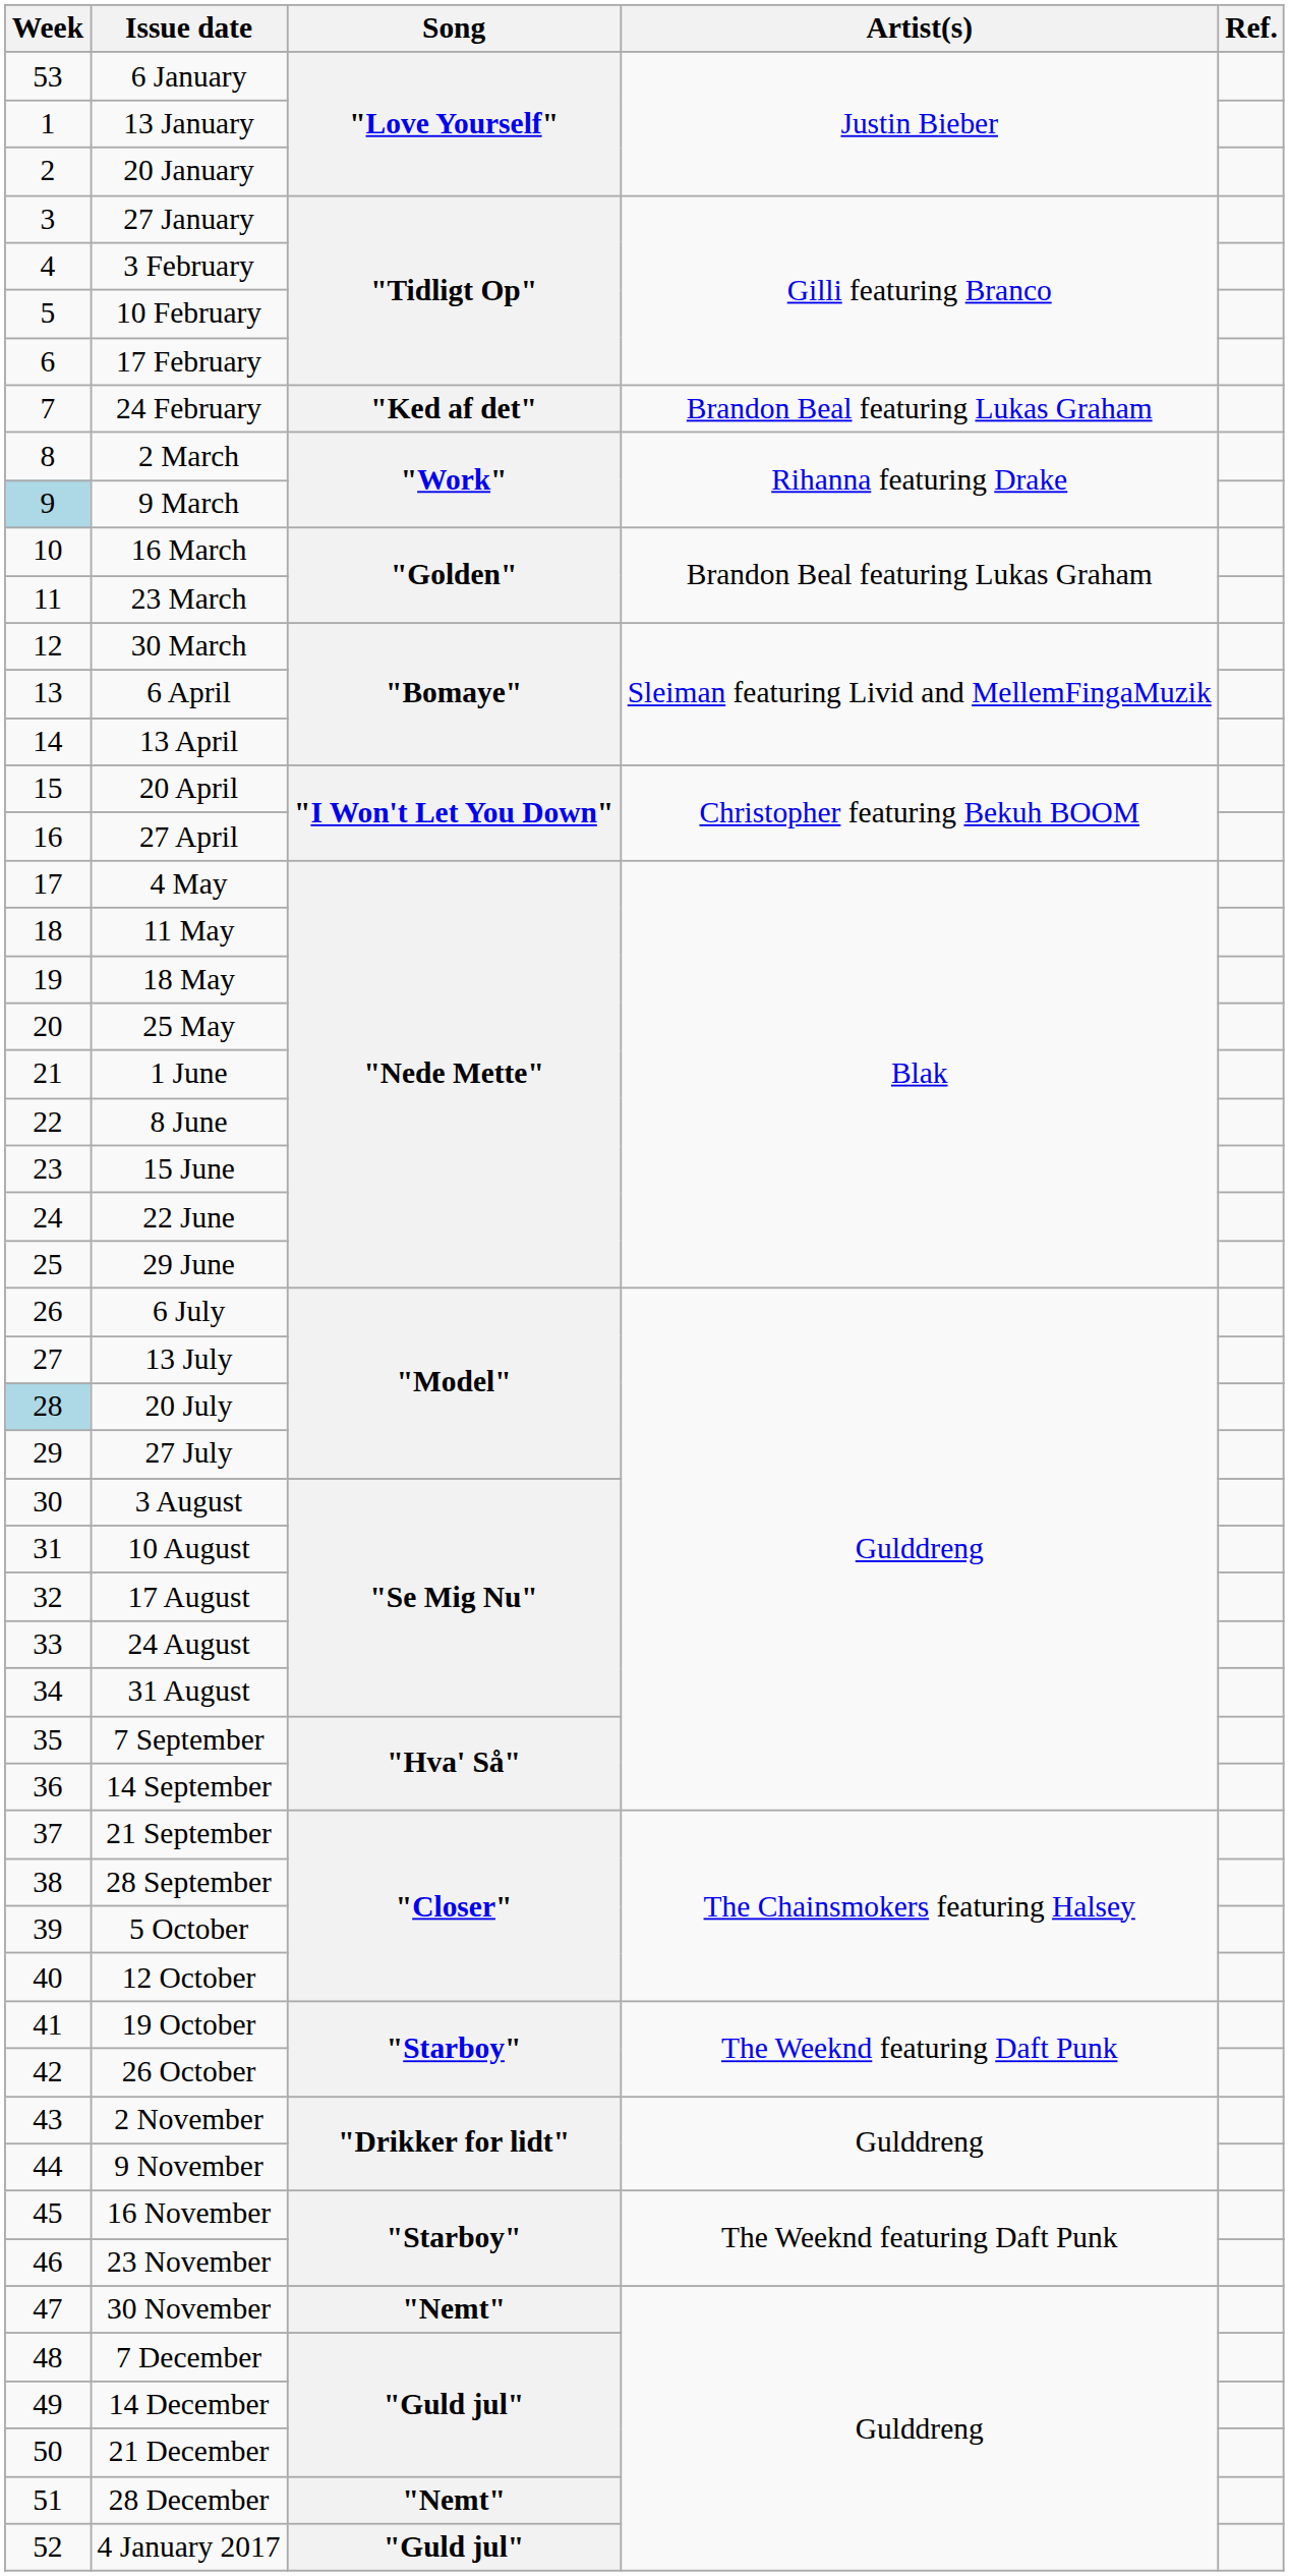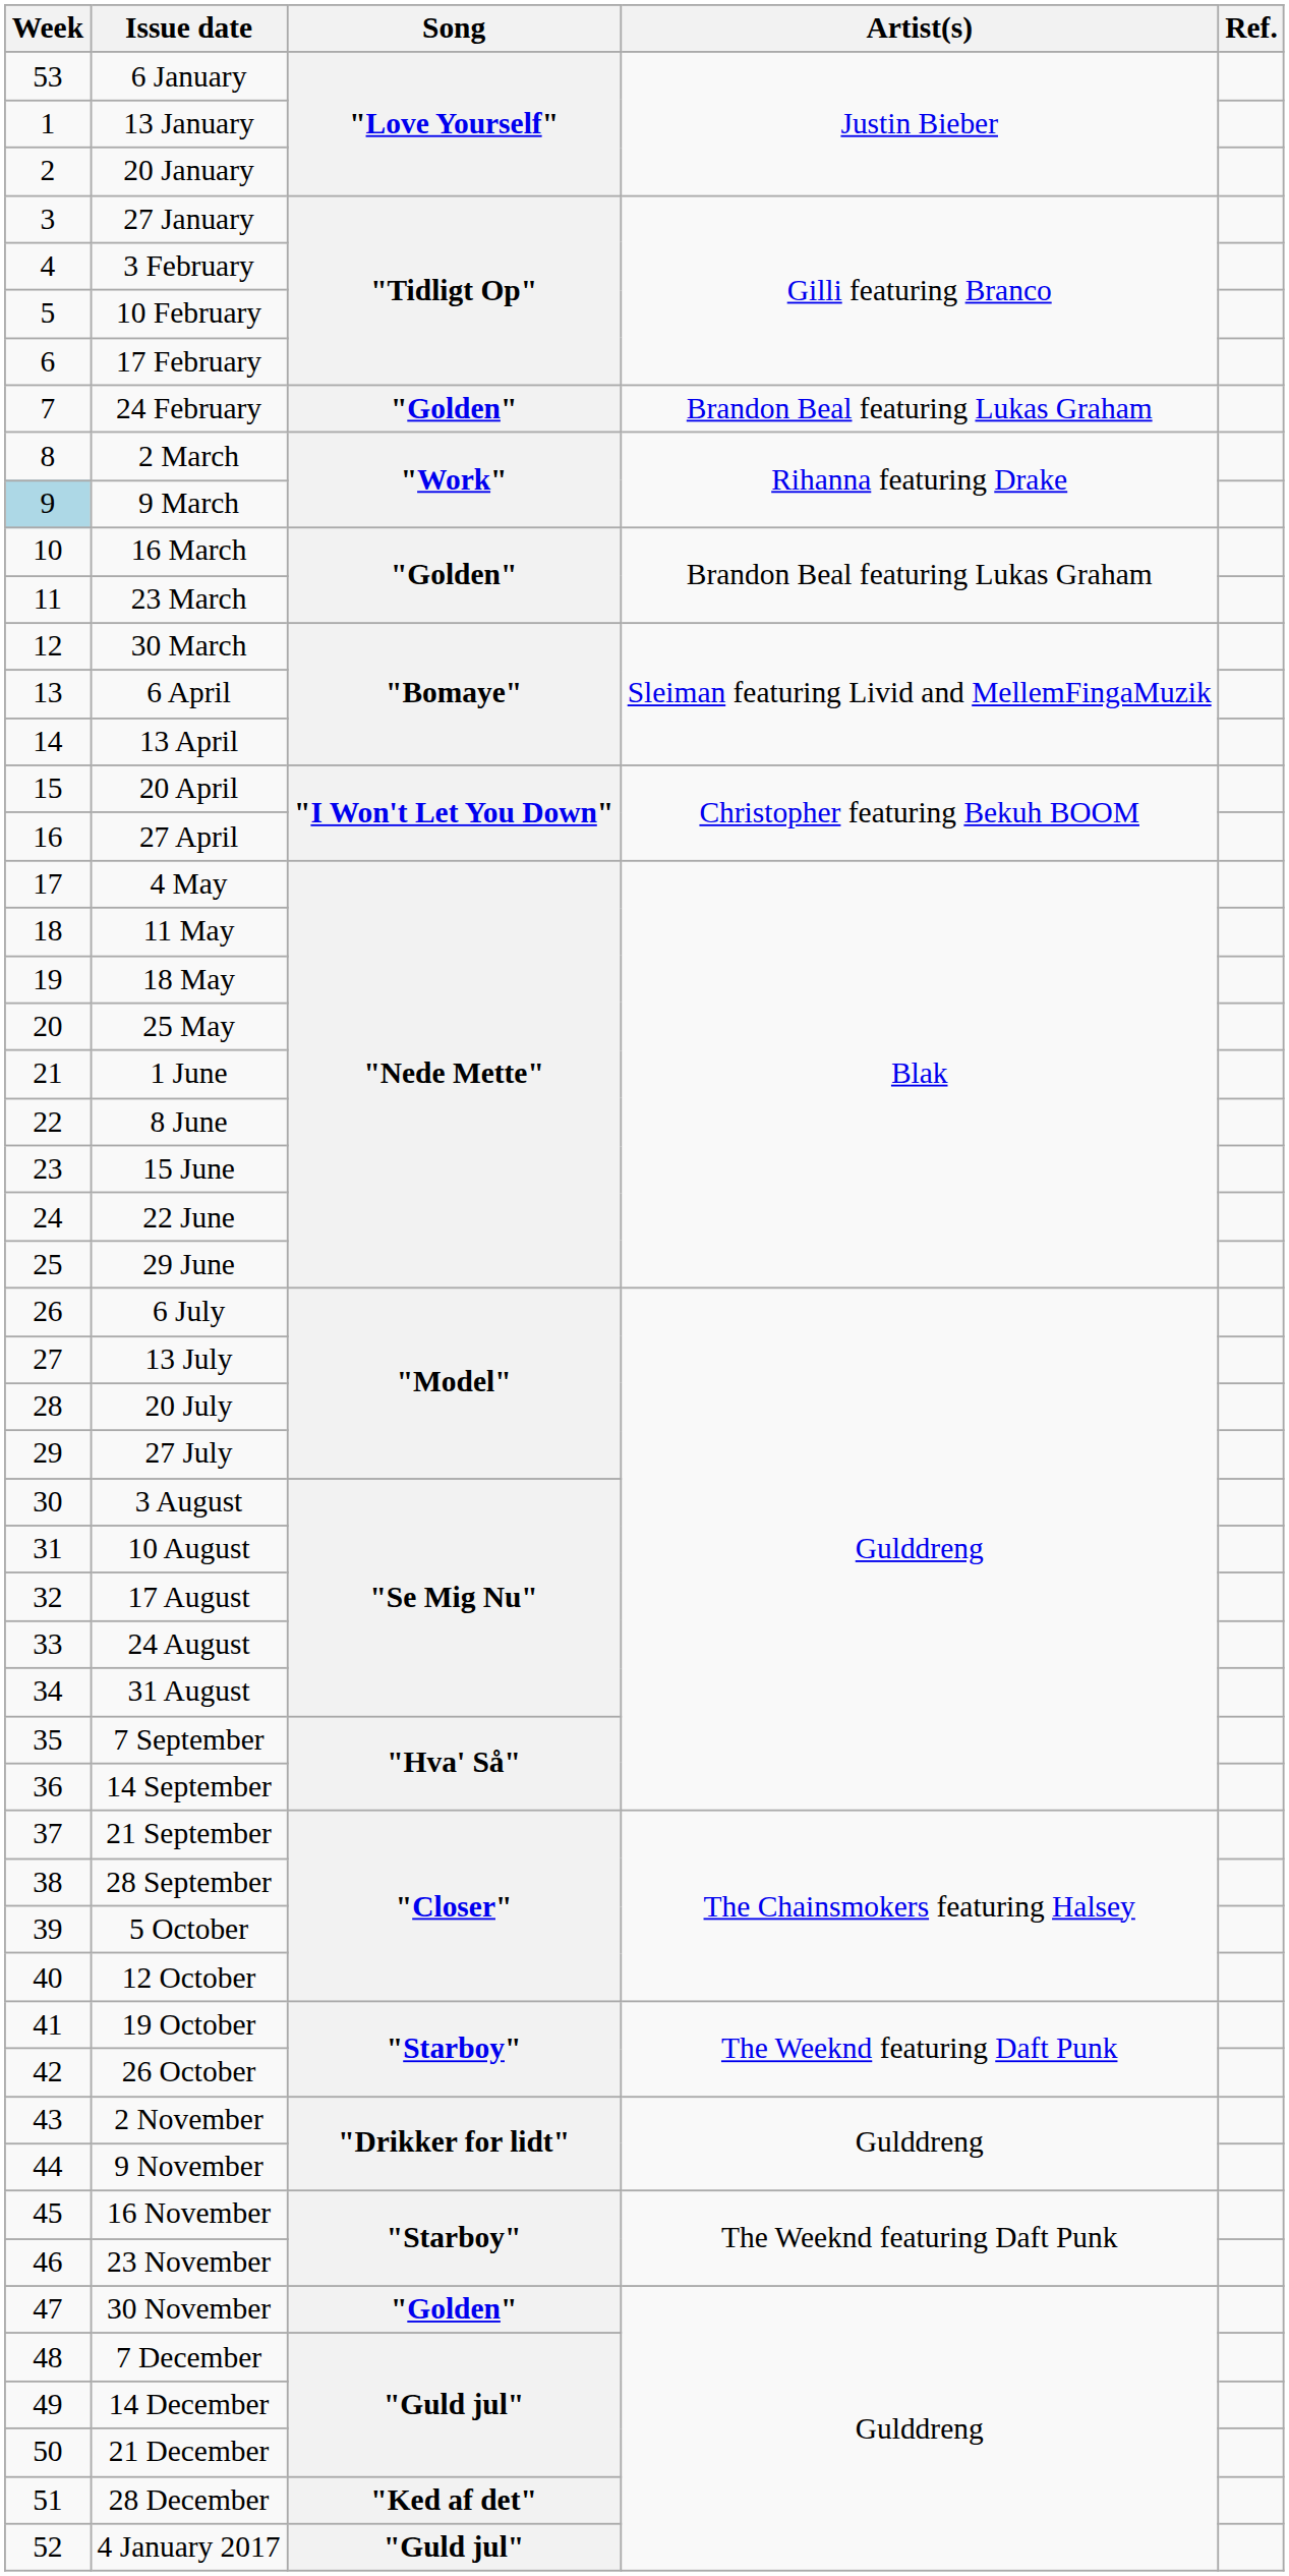24 February | Song: "Ked af det" -> "Golden"
20 July | Week: lightblue background -> no background
30 November | Song: "Nemt" -> "Golden"
28 December | Song: "Nemt" -> "Ked af det"
